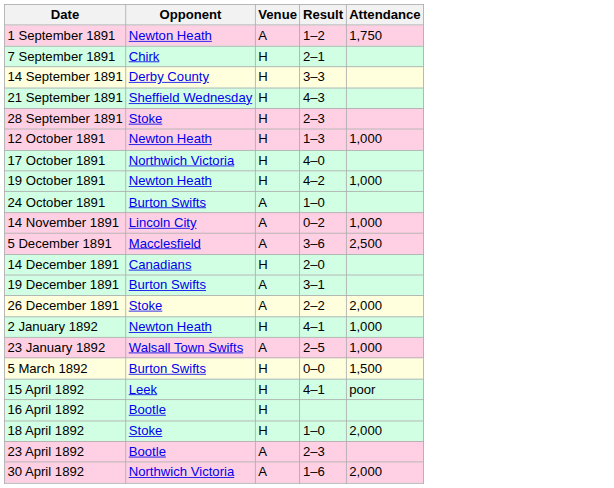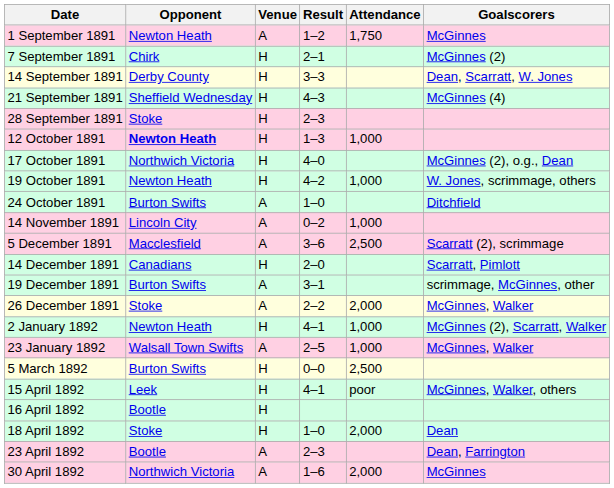+ column: Goalscorers | McGinnes | McGinnes (2) | Dean, Scarratt, W. Jones | McGinnes (4) | McGinnes (2), o.g., Dean | W. Jones, scrimmage, others | Ditchfield | Scarratt (2), scrimmage | Scarratt, Pimlott | scrimmage, McGinnes, other | McGinnes, Walker | McGinnes (2), Scarratt, Walker | McGinnes, Walker | McGinnes, Walker, others | Dean | Dean, Farrington | McGinnes
12 October 1891 | Opponent: normal -> bold
5 March 1892 | Attendance: 1,500 -> 2,500
